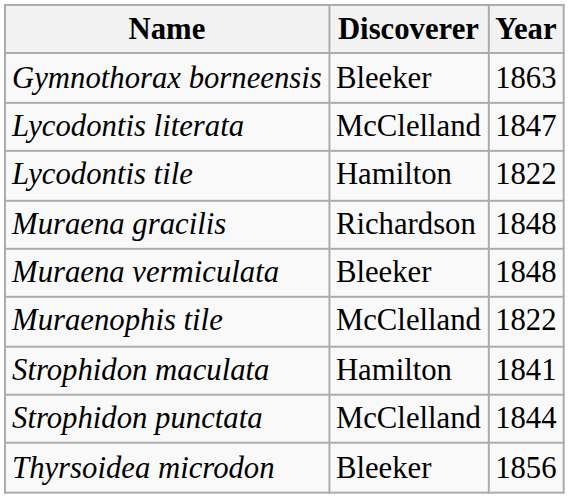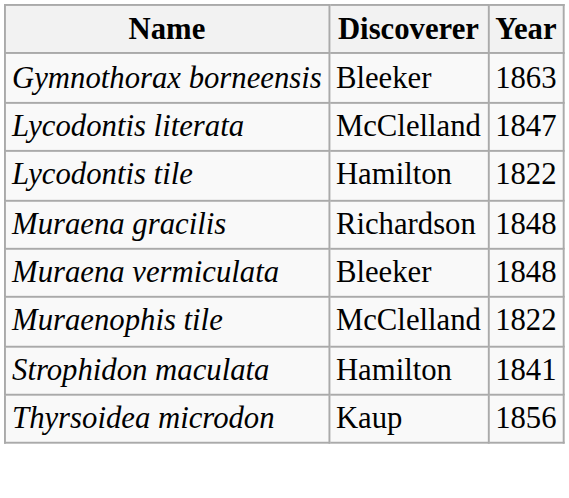- row: Strophidon punctata | McClelland | 1844
Thyrsoidea microdon | Discoverer: Bleeker -> Kaup
